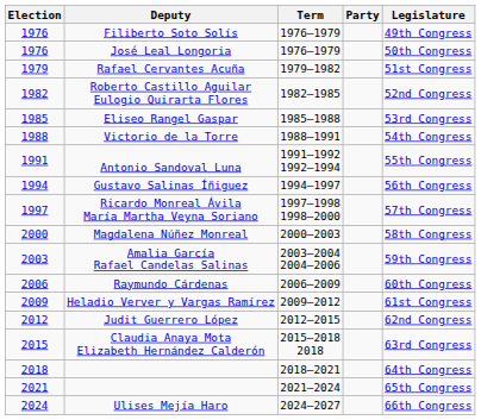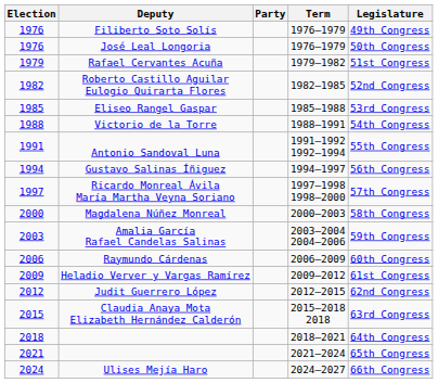columns swapped: Party <-> Term
